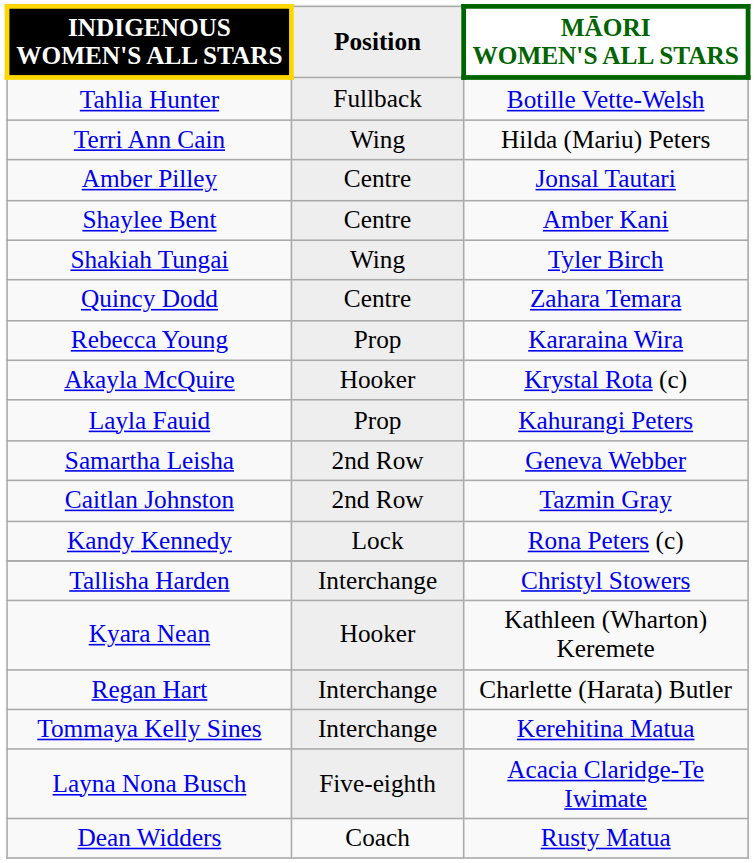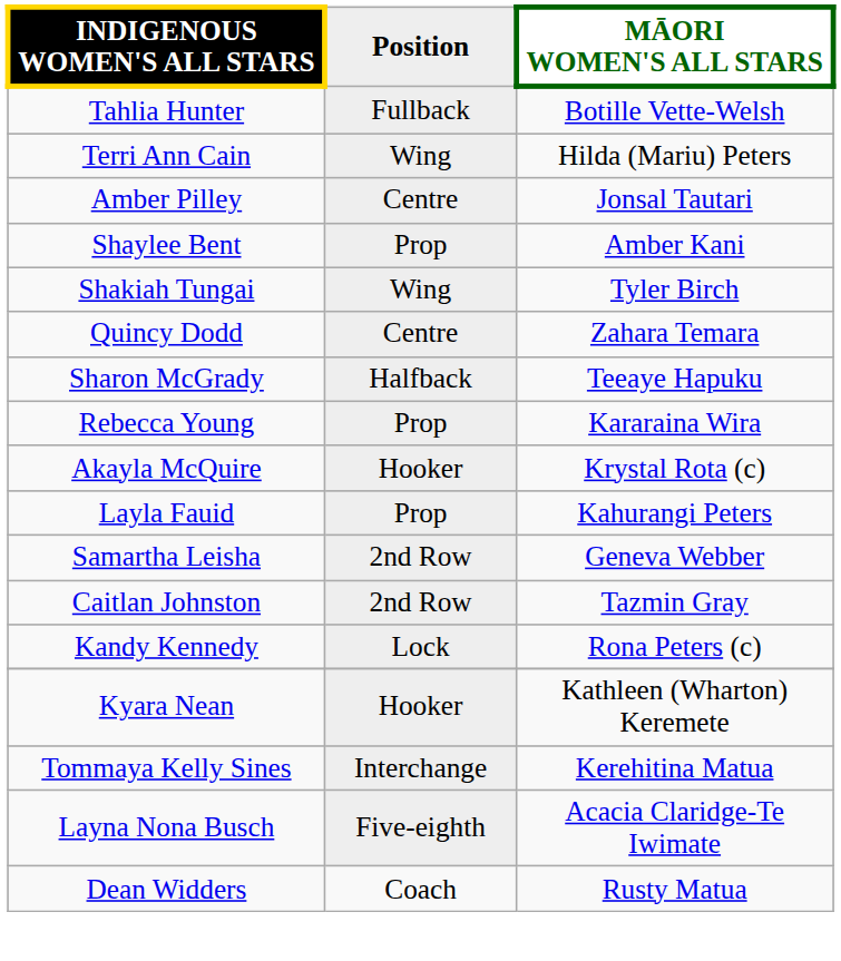Shaylee Bent | Position: Centre -> Prop
+ row: Sharon McGrady | Halfback | Teeaye Hapuku
- row: Tallisha Harden | Interchange | Christyl Stowers
- row: Regan Hart | Interchange | Charlette (Harata) Butler
